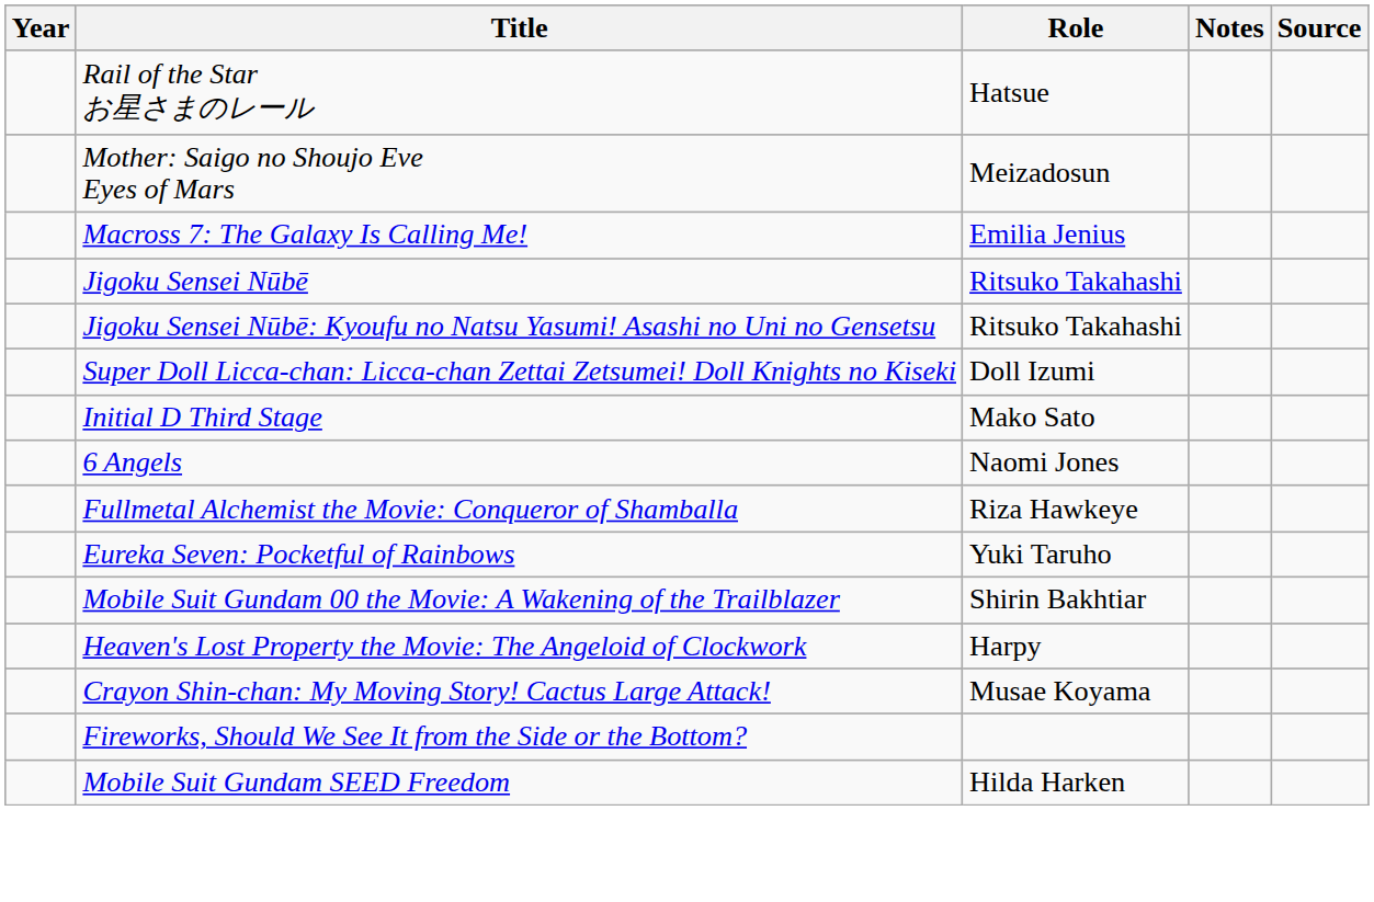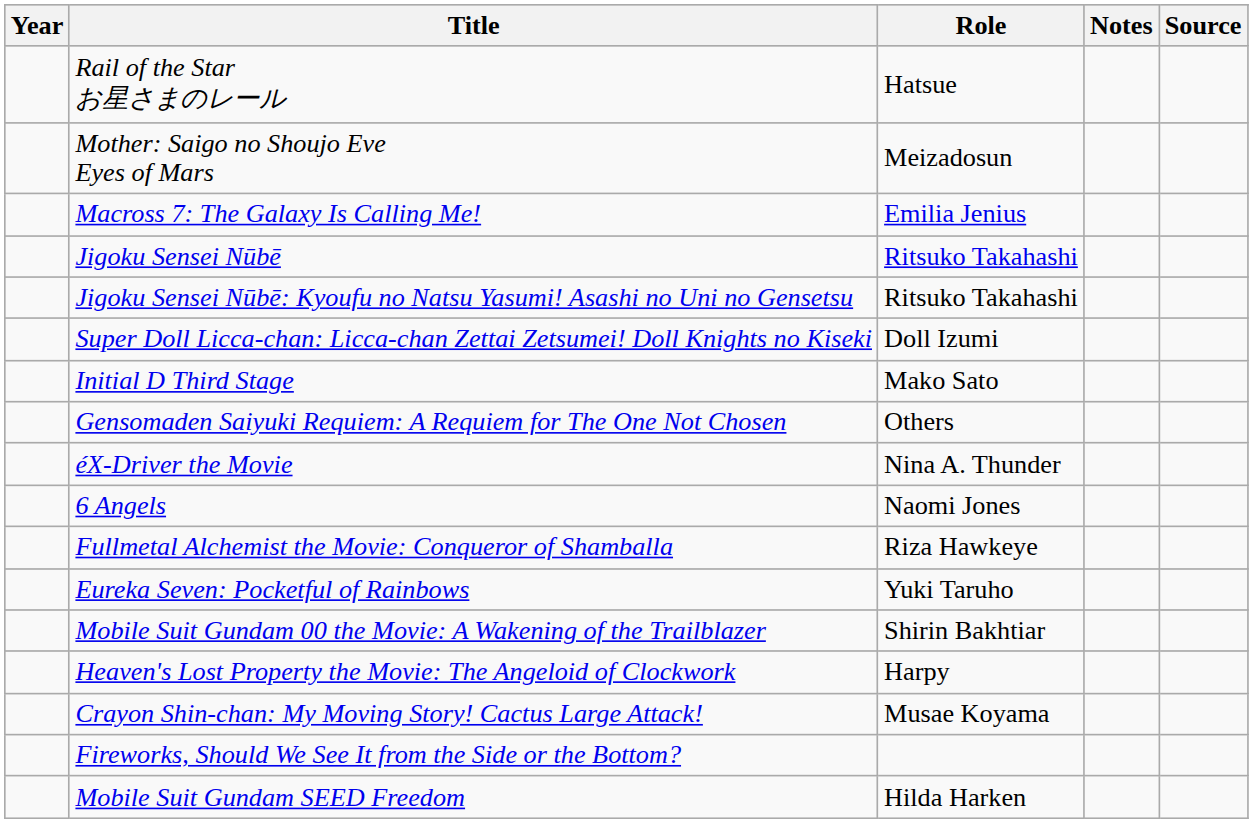+ row: Gensomaden Saiyuki Requiem: A Requiem for The One Not Chosen | Others
+ row: éX-Driver the Movie | Nina A. Thunder
